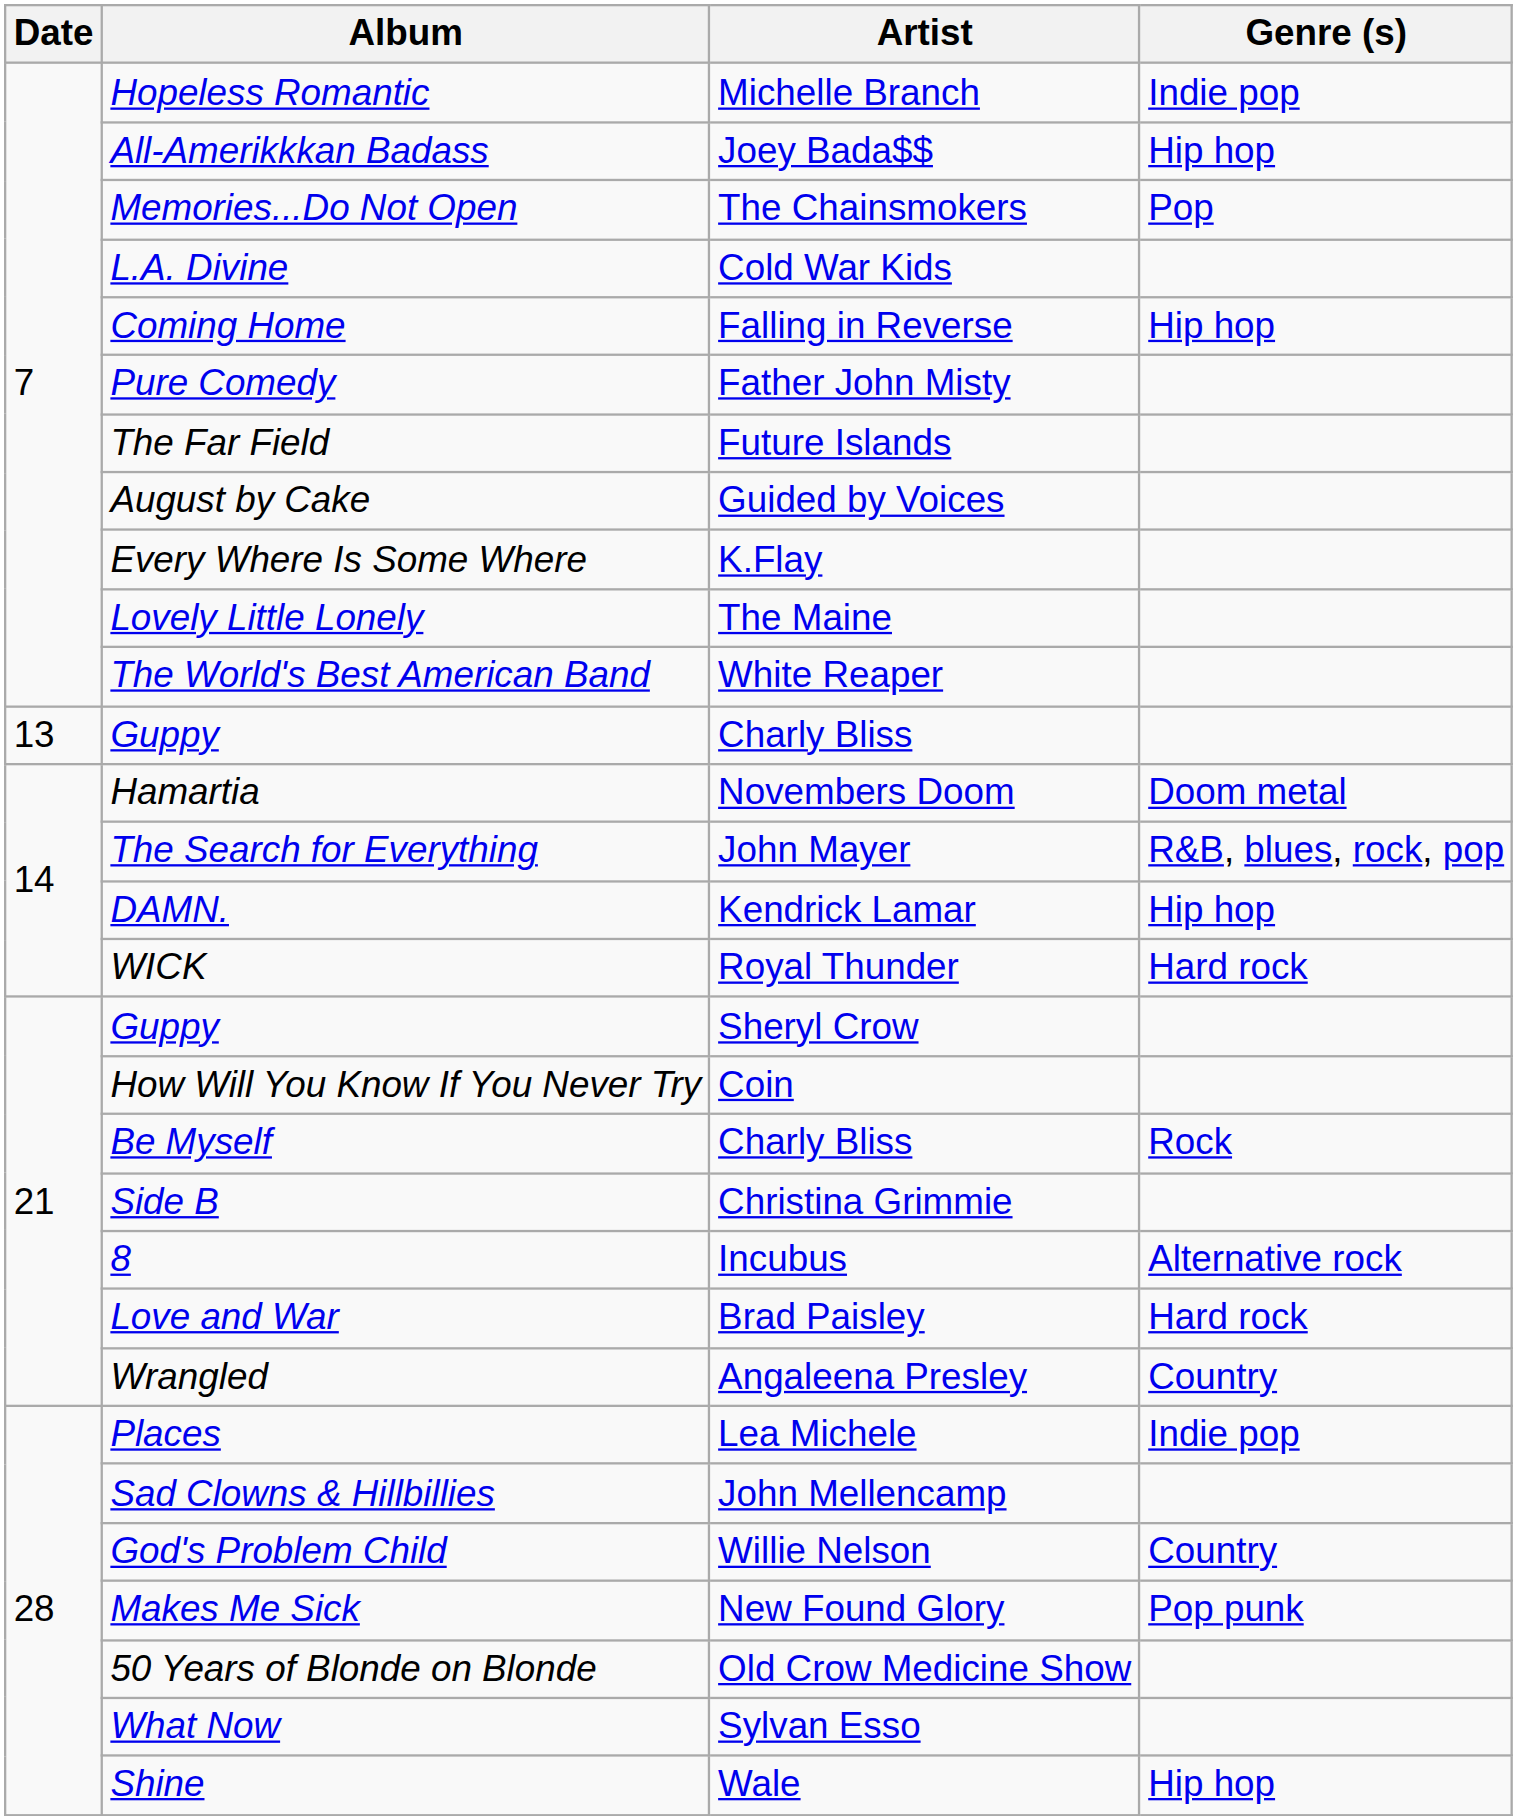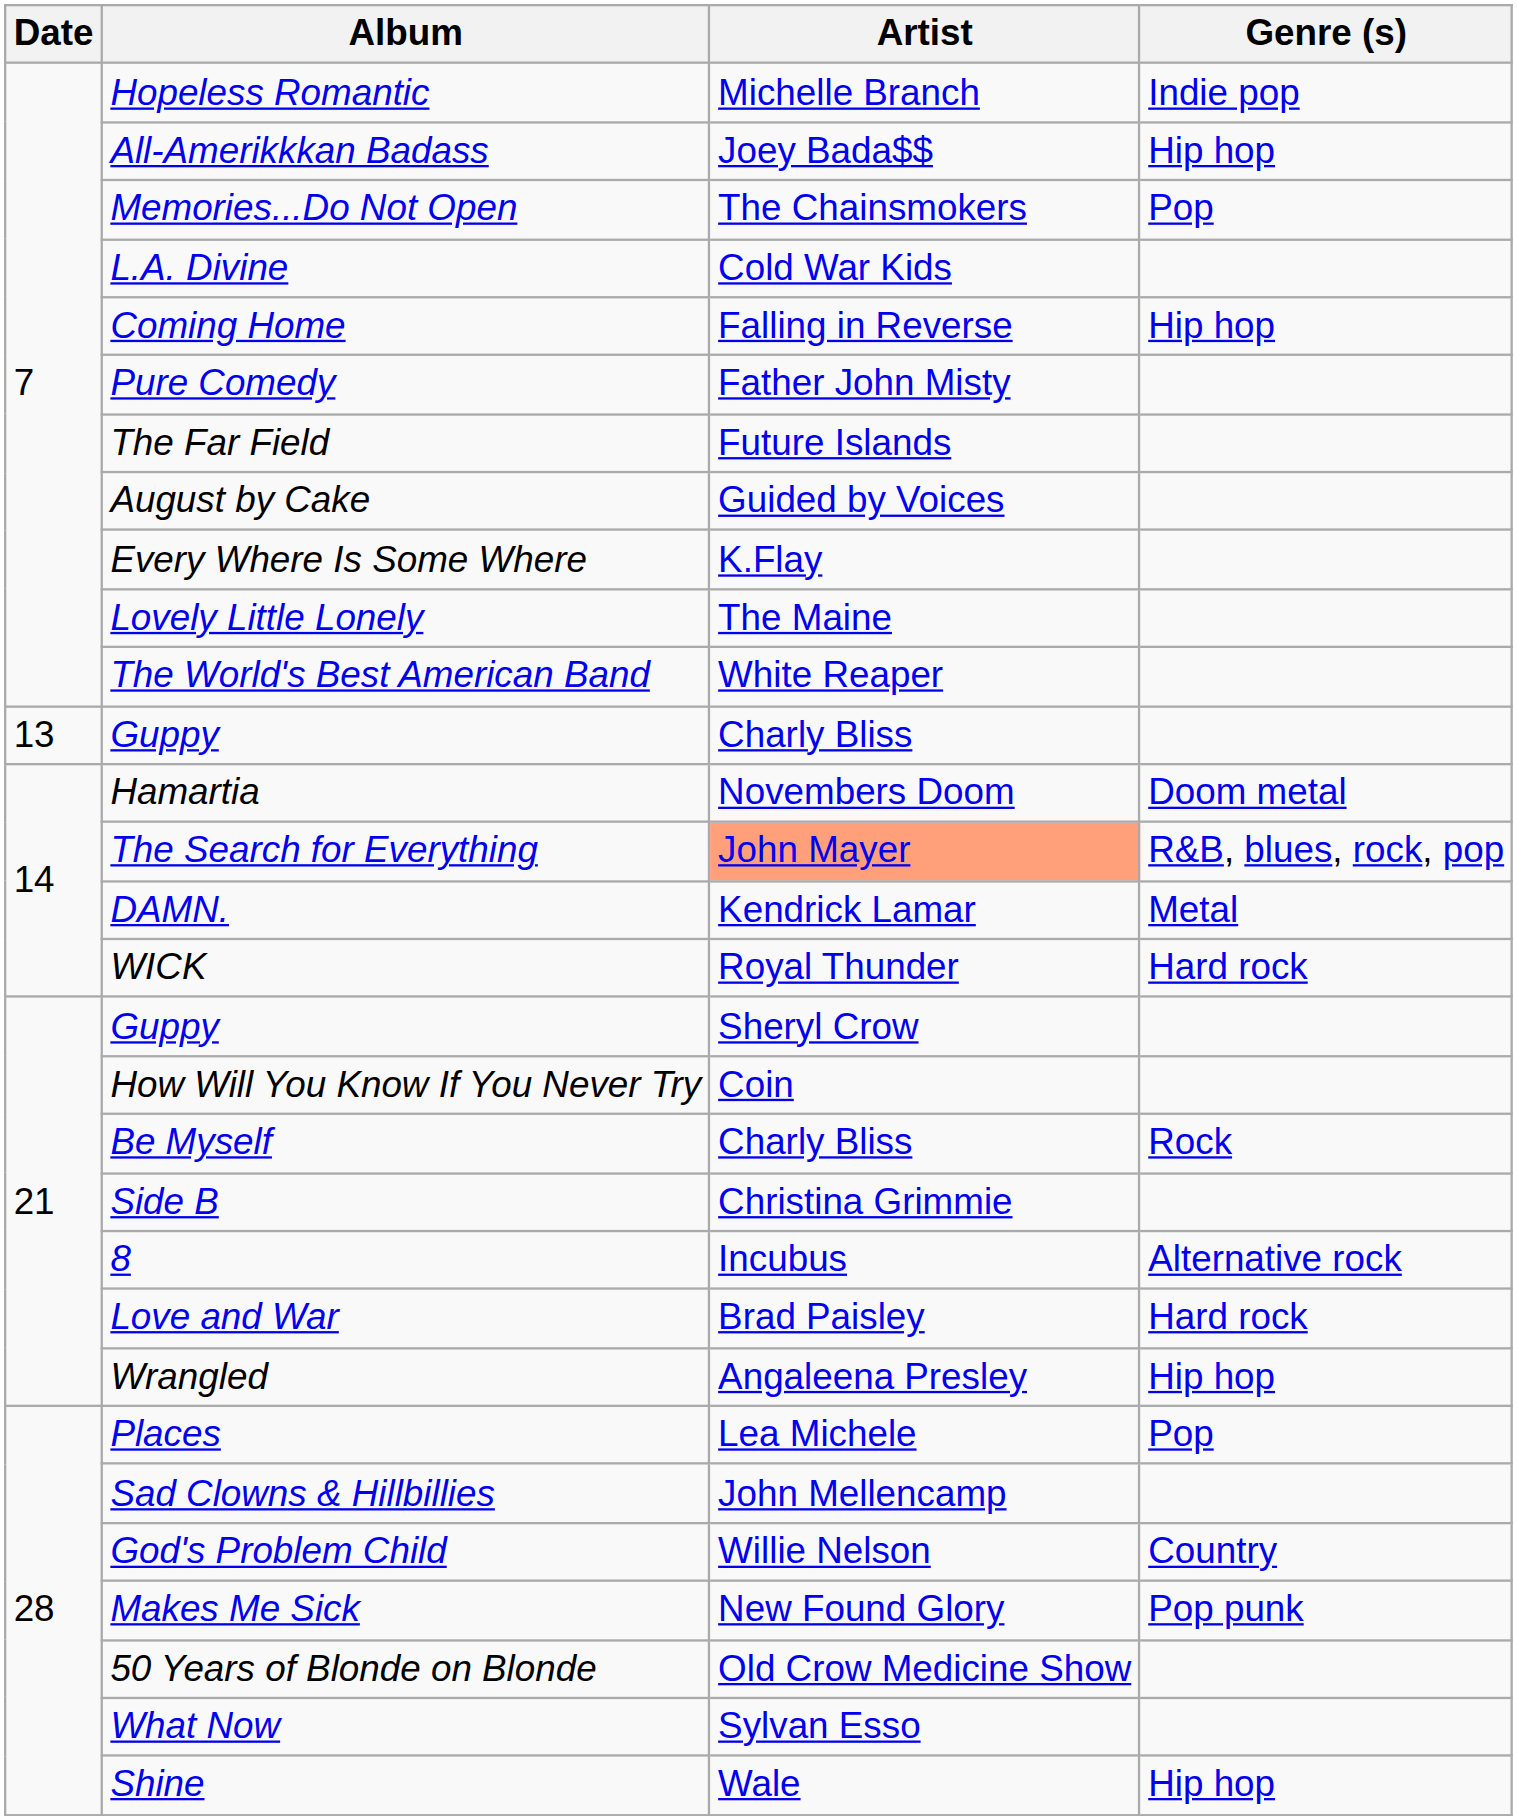The Search for Everything | Artist: no background -> lightsalmon background
DAMN. | Genre (s): Hip hop -> Metal
Wrangled | Genre (s): Country -> Hip hop
Places | Genre (s): Indie pop -> Pop
